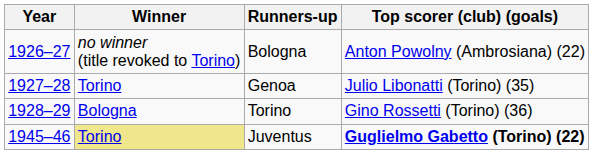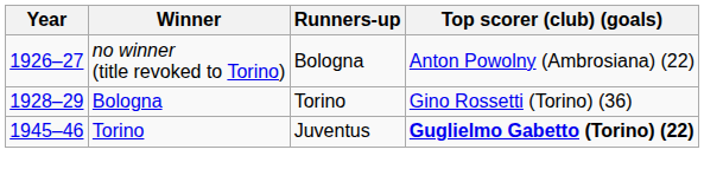- row: 1927–28 | Torino | Genoa | Julio Libonatti (Torino) (35)
Juventus | Winner: khaki background -> no background
